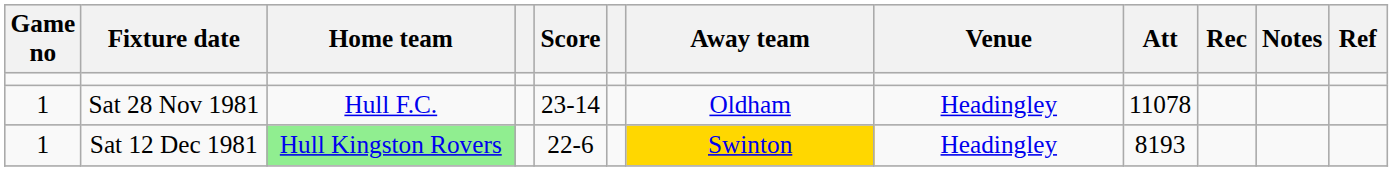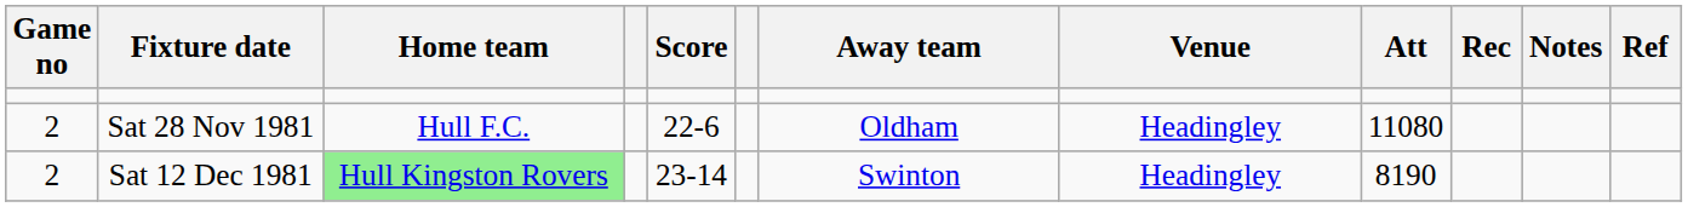Sat 28 Nov 1981 | Game no: 1 -> 2
Sat 28 Nov 1981 | Score: 23-14 -> 22-6
Sat 28 Nov 1981 | Att: 11078 -> 11080
Sat 12 Dec 1981 | Game no: 1 -> 2
Sat 12 Dec 1981 | Score: 22-6 -> 23-14
Sat 12 Dec 1981 | Away team: gold background -> no background
Sat 12 Dec 1981 | Att: 8193 -> 8190
